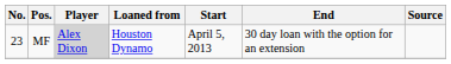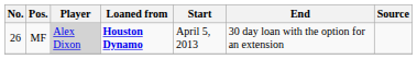MF | No.: 23 -> 26
MF | Loaned from: normal -> bold
